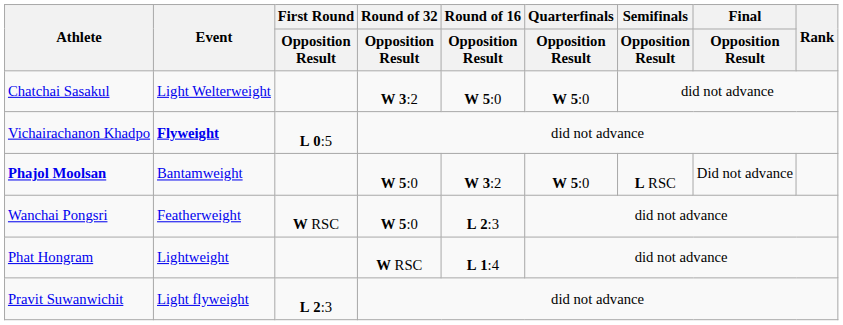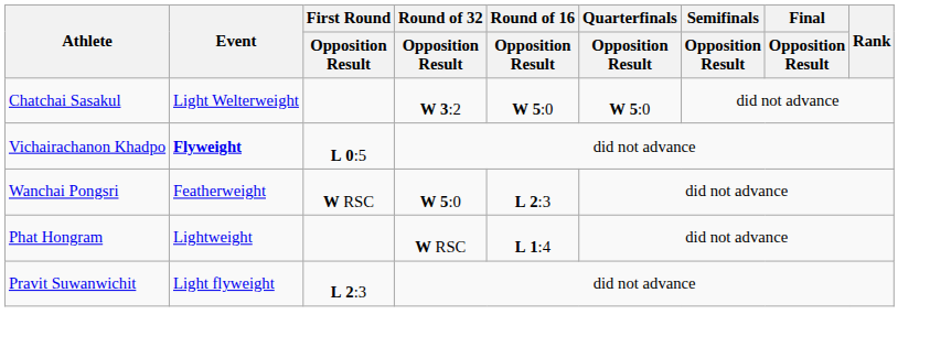- row: Phajol Moolsan | Bantamweight | W 5:0 | W 3:2 | W 5:0 | L RSC | Did not advance
